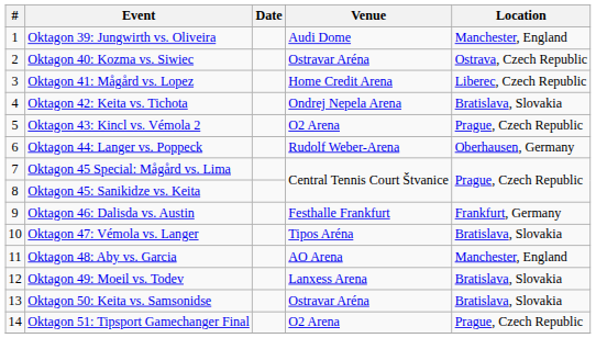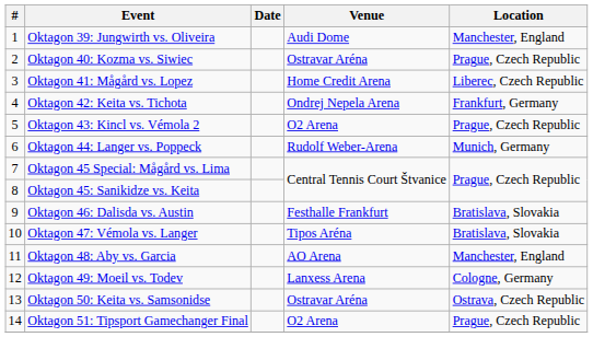Oktagon 40: Kozma vs. Siwiec | Location: Ostrava, Czech Republic -> Prague, Czech Republic
Oktagon 42: Keita vs. Tichota | Location: Bratislava, Slovakia -> Frankfurt, Germany
Oktagon 44: Langer vs. Poppeck | Location: Oberhausen, Germany -> Munich, Germany
Oktagon 46: Dalisda vs. Austin | Location: Frankfurt, Germany -> Bratislava, Slovakia
Oktagon 49: Moeil vs. Todev | Location: Bratislava, Slovakia -> Cologne, Germany
Oktagon 50: Keita vs. Samsonidse | Location: Bratislava, Slovakia -> Ostrava, Czech Republic
